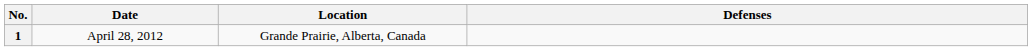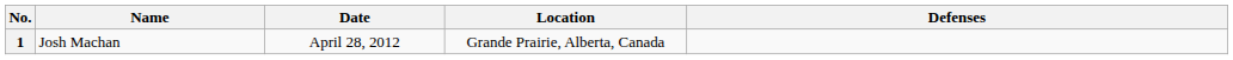+ column: Name | Josh Machan
